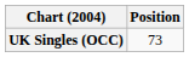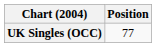UK Singles (OCC) | Position: 73 -> 77
